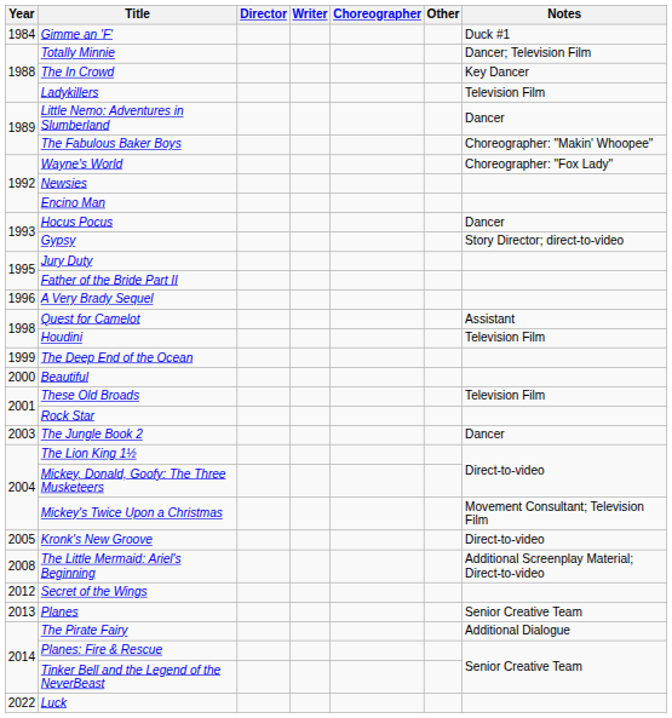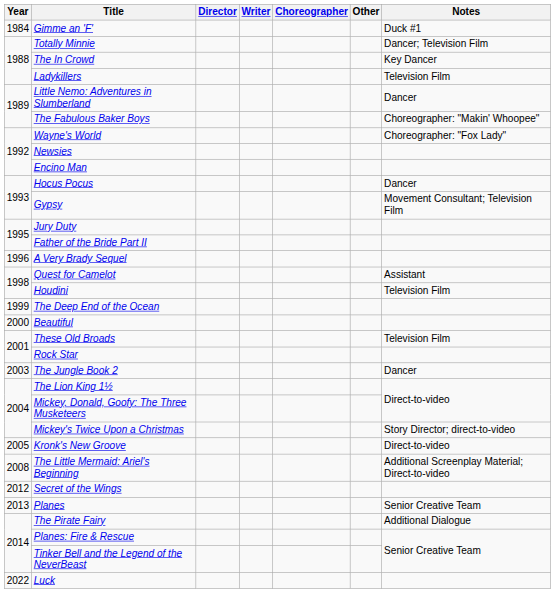Gypsy | Notes: Story Director; direct-to-video -> Movement Consultant; Television Film
Mickey's Twice Upon a Christmas | Notes: Movement Consultant; Television Film -> Story Director; direct-to-video
